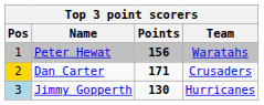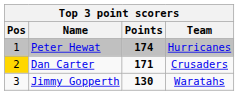Peter Hewat | Points: 156 -> 174
Peter Hewat | Team: Waratahs -> Hurricanes
Jimmy Gopperth | Pos: lightblue background -> no background
Jimmy Gopperth | Team: Hurricanes -> Waratahs
